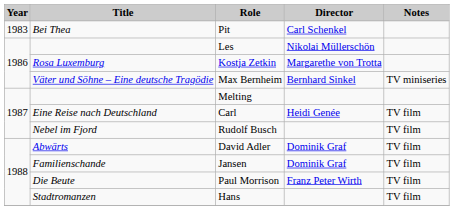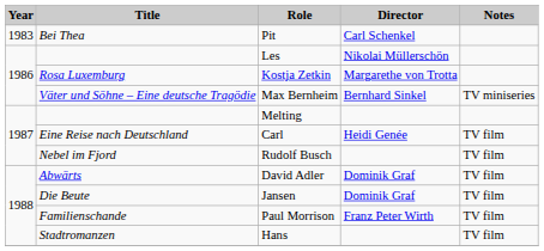Jansen | Title: Familienschande -> Die Beute
Paul Morrison | Title: Die Beute -> Familienschande
